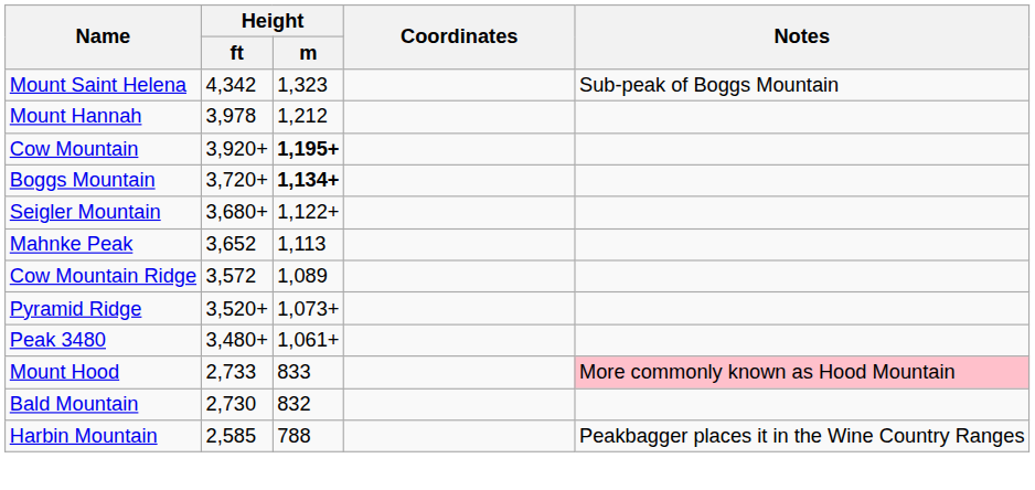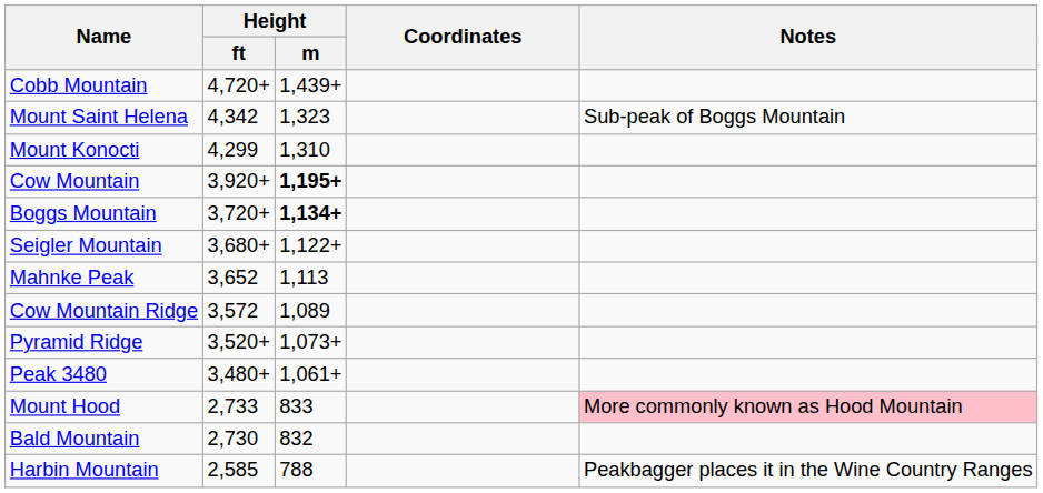+ row: Cobb Mountain | 4,720+ | 1,439+
+ row: Mount Konocti | 4,299 | 1,310
- row: Mount Hannah | 3,978 | 1,212
